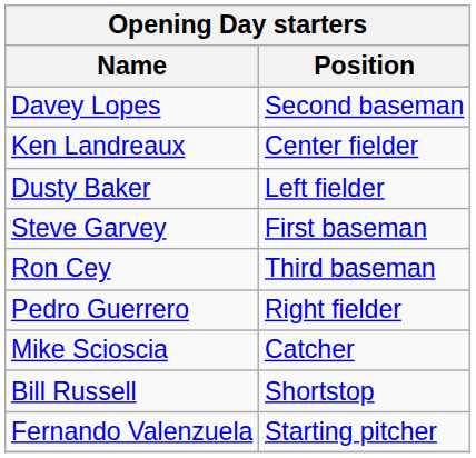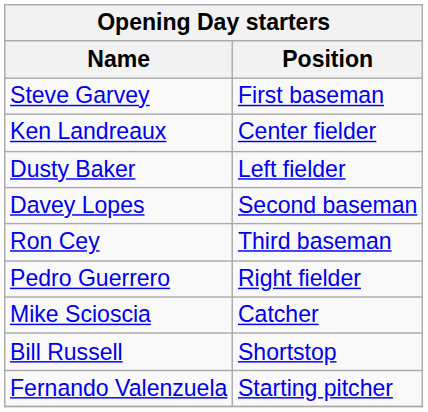rows swapped: Davey Lopes <-> Steve Garvey
